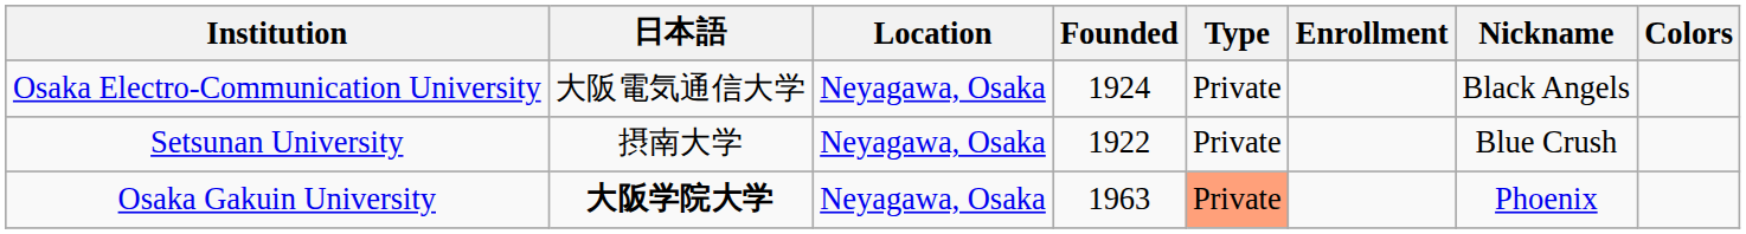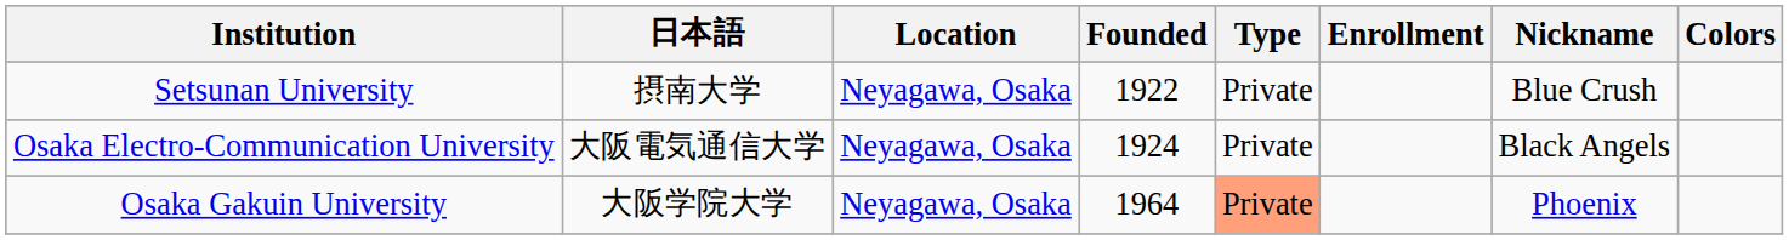rows swapped: Setsunan University <-> Osaka Electro-Communication University
Osaka Gakuin University | 日本語: bold -> normal
Osaka Gakuin University | Founded: 1963 -> 1964
